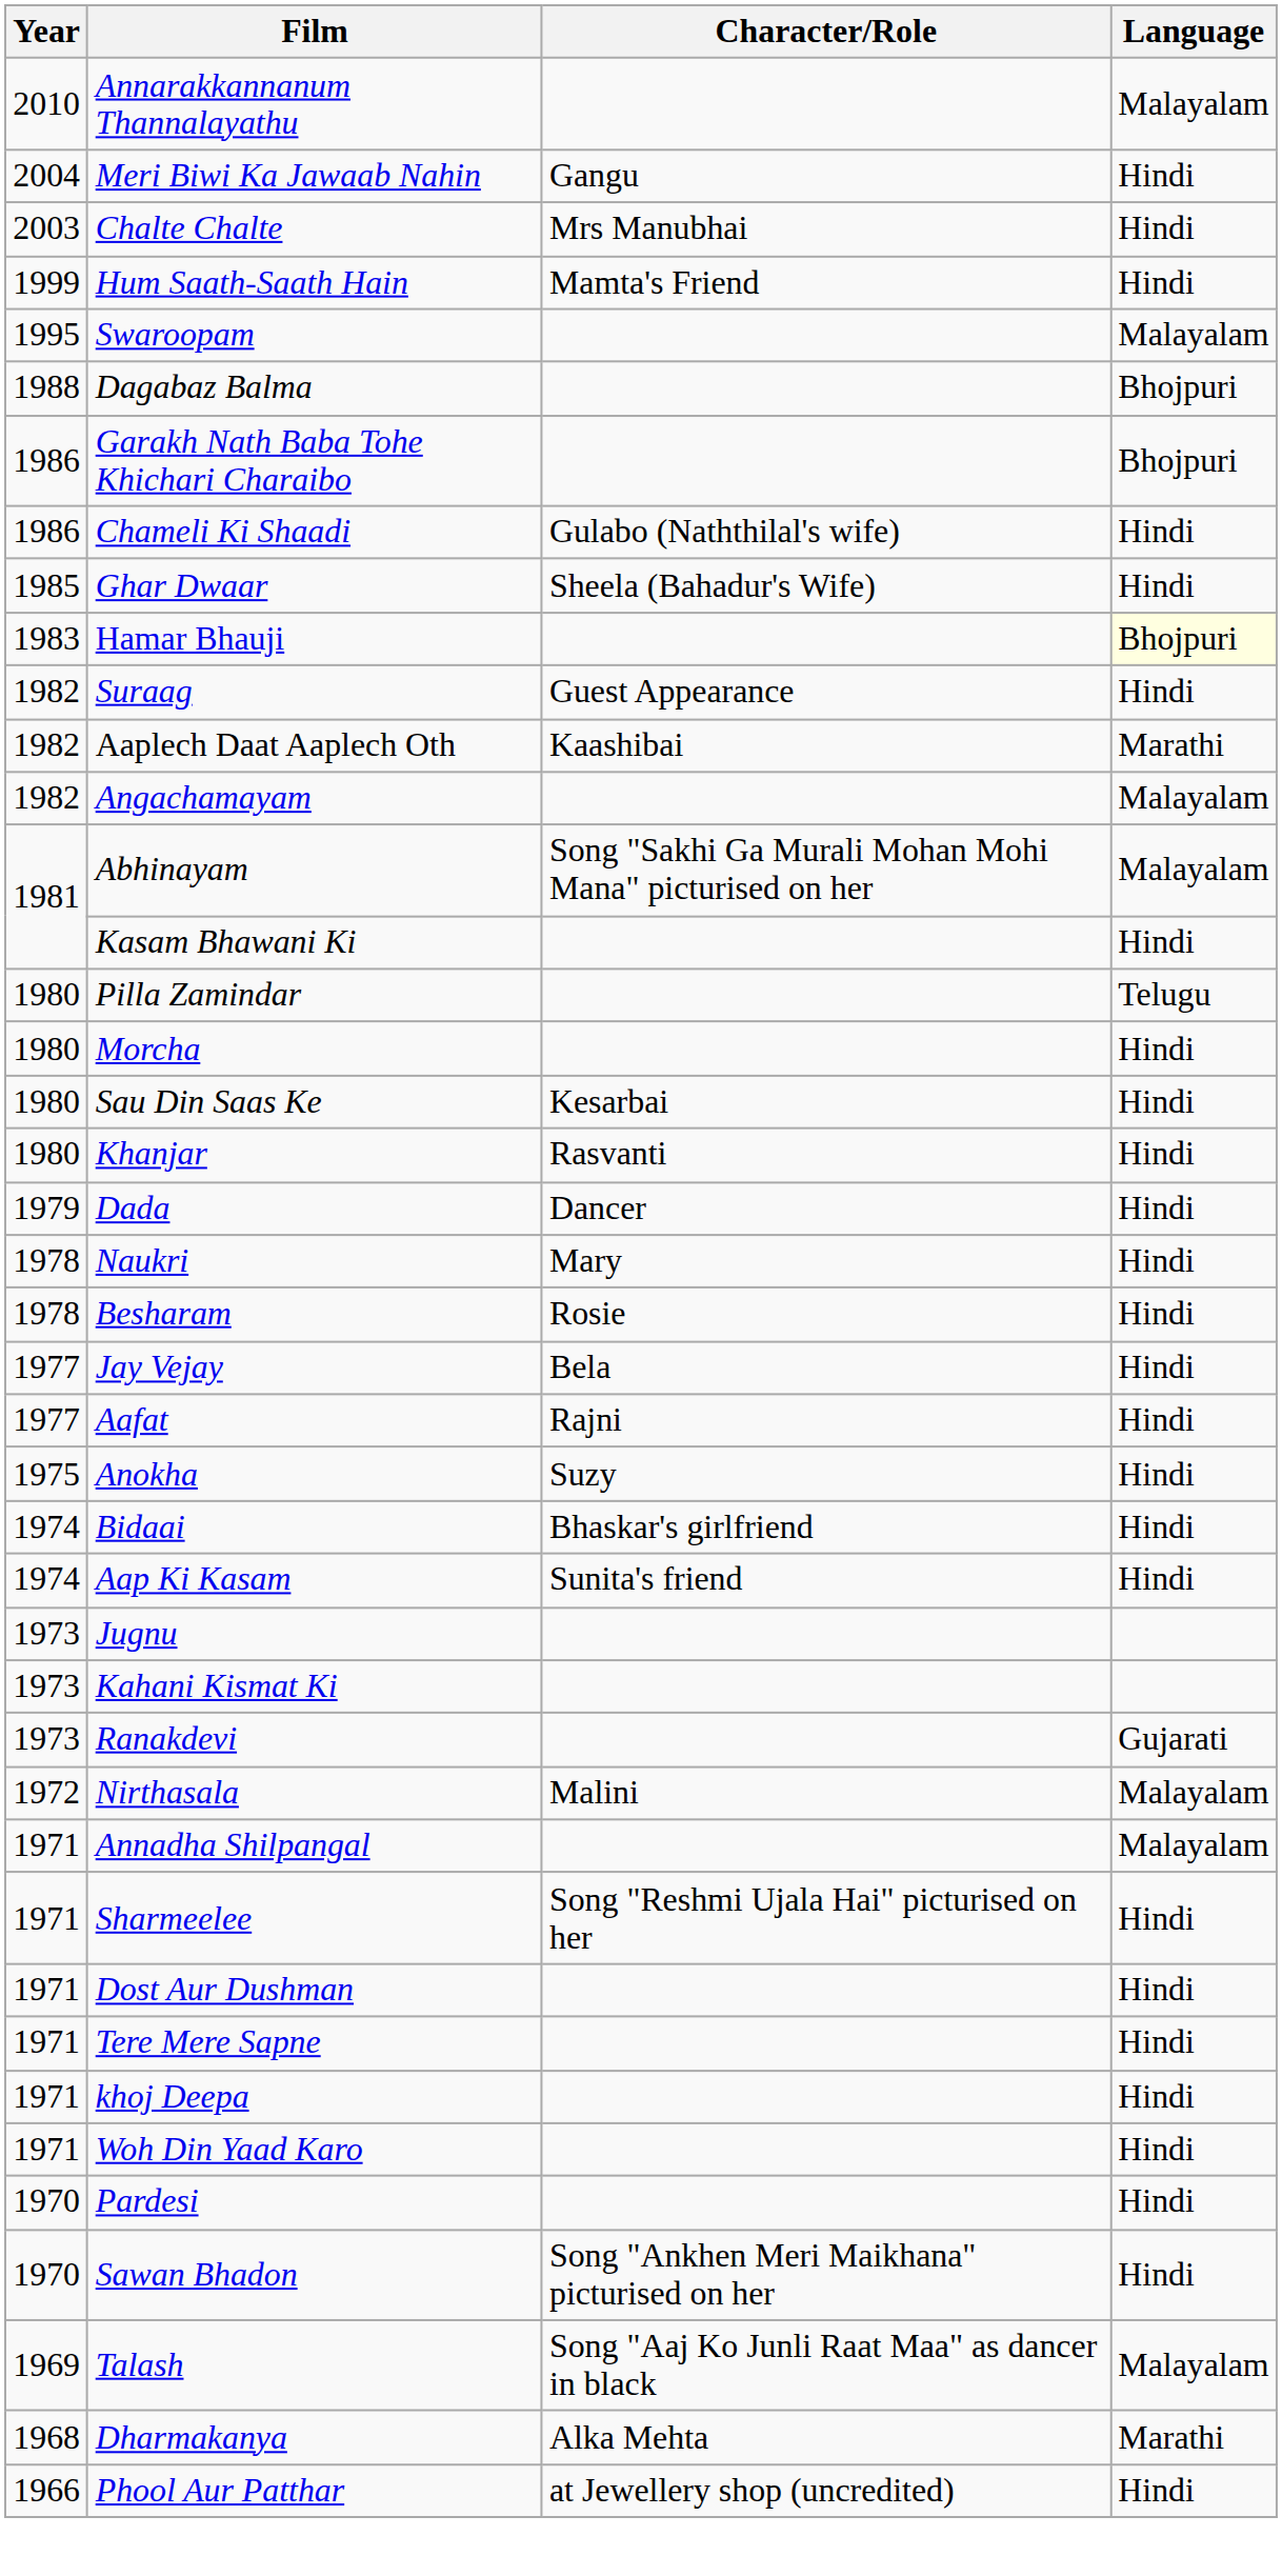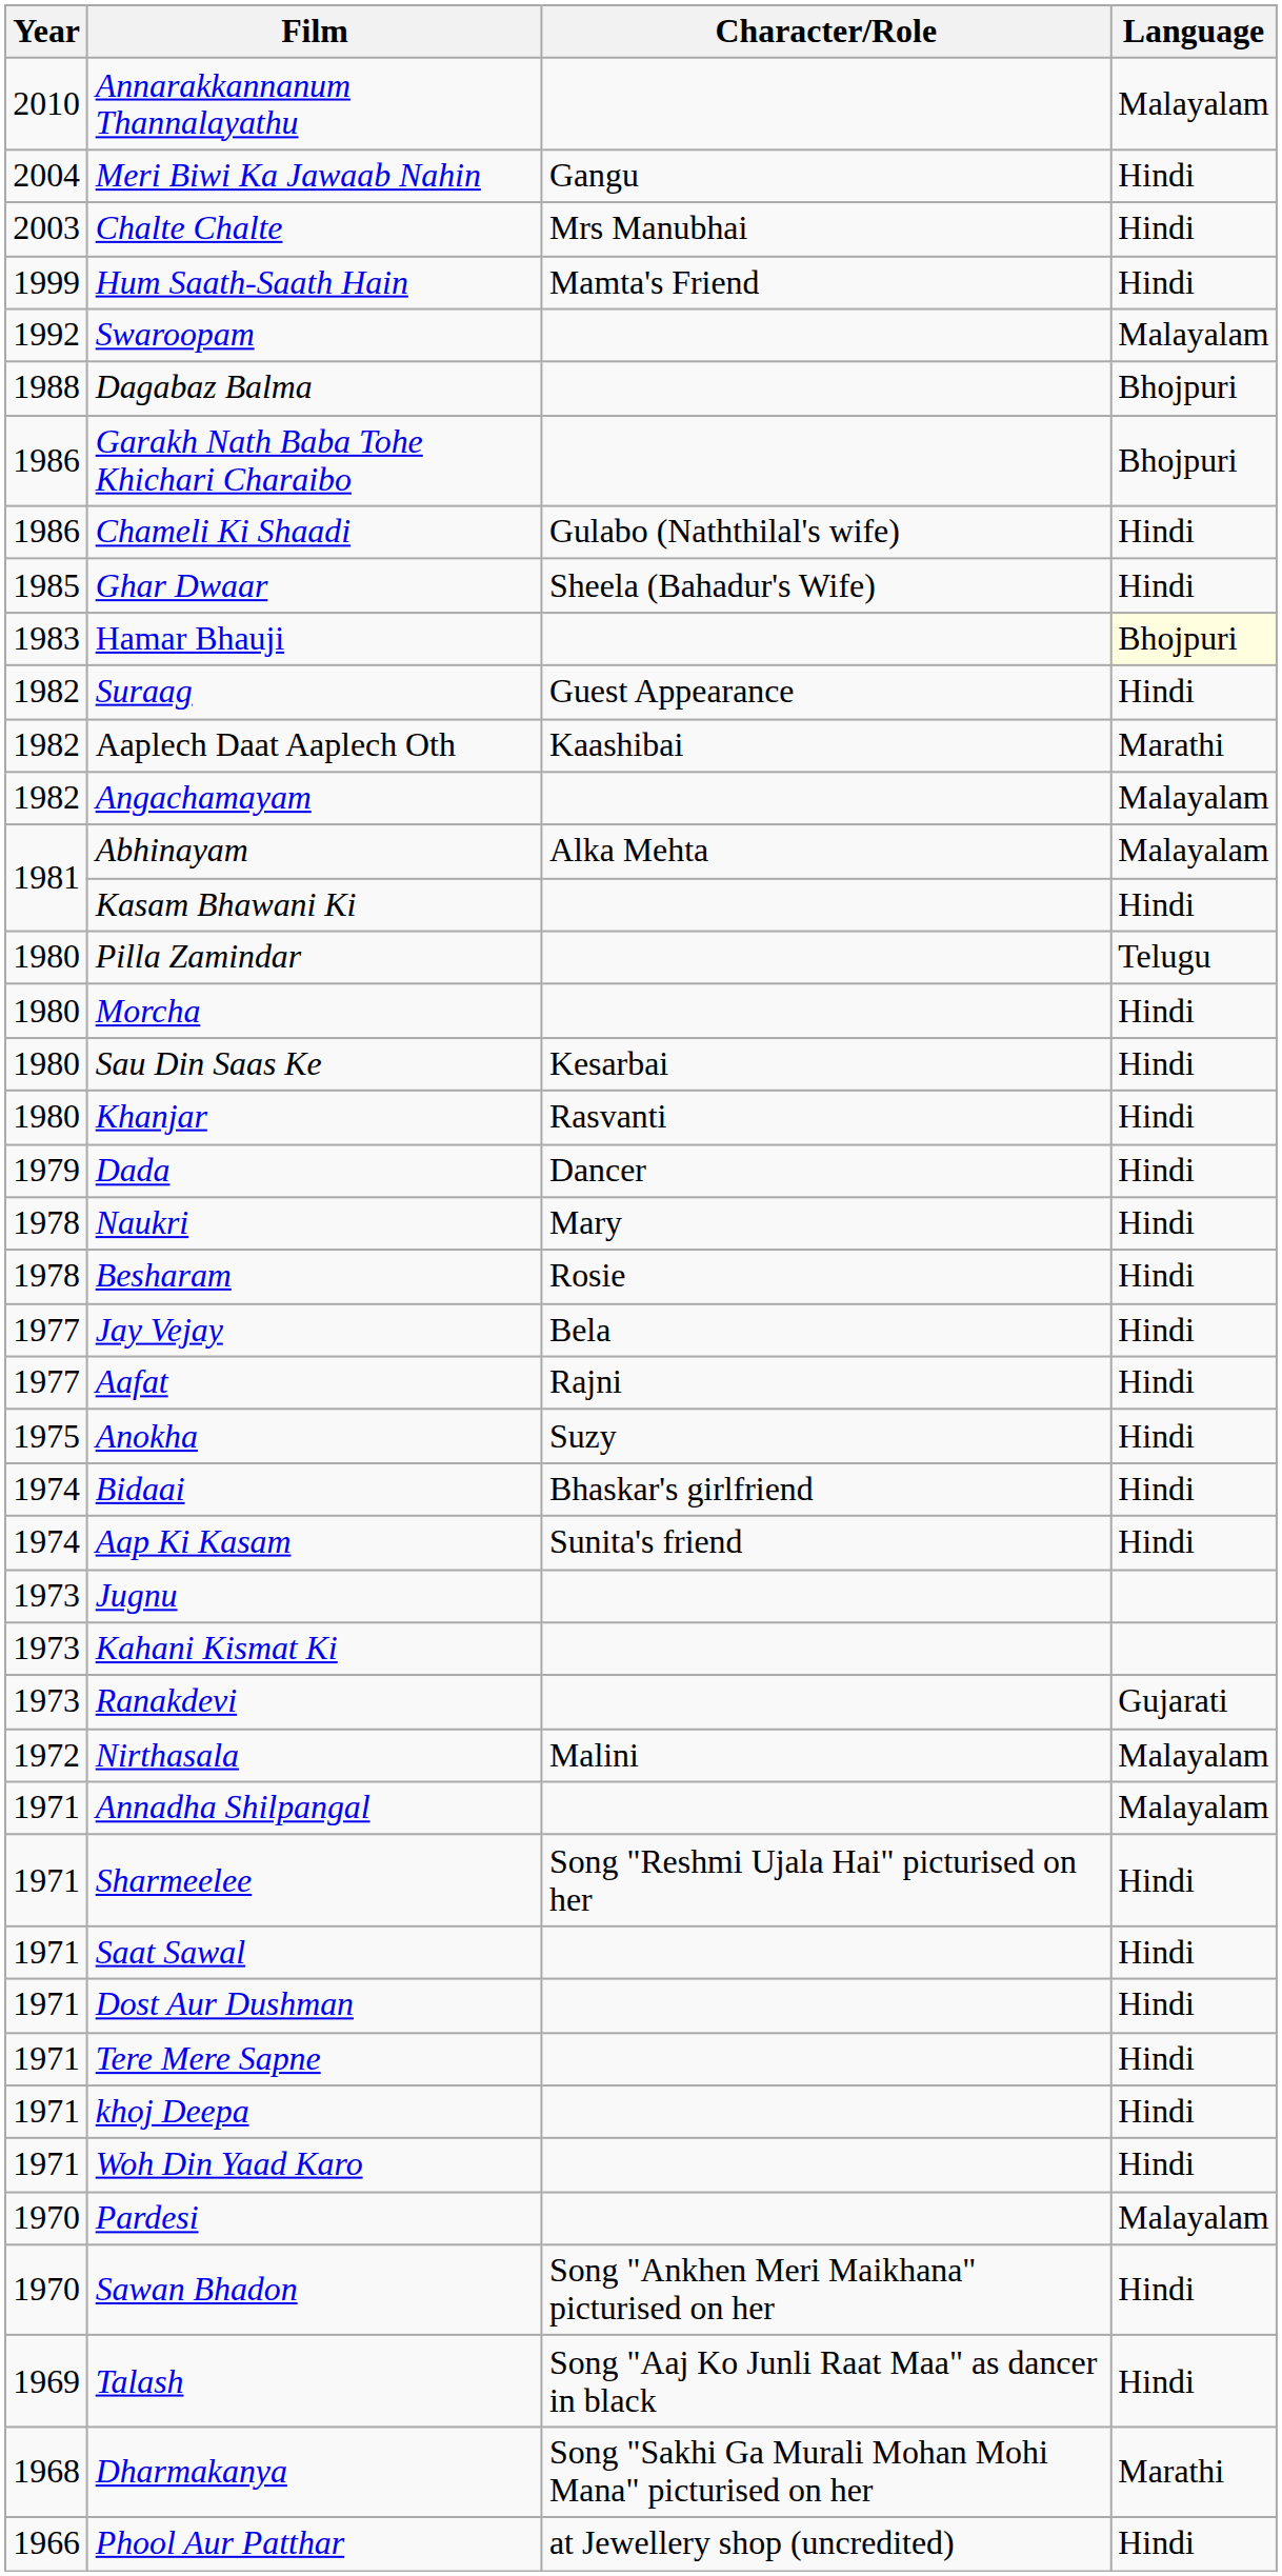Swaroopam | Year: 1995 -> 1992
Abhinayam | Character/Role: Song "Sakhi Ga Murali Mohan Mohi Mana" picturised on her -> Alka Mehta
+ row: 1971 | Saat Sawal | Hindi
Pardesi | Language: Hindi -> Malayalam
Talash | Language: Malayalam -> Hindi
Dharmakanya | Character/Role: Alka Mehta -> Song "Sakhi Ga Murali Mohan Mohi Mana" picturised on her
